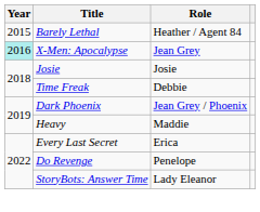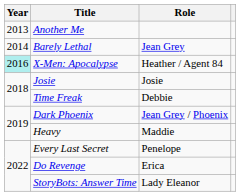+ row: 2013 | Another Me
Barely Lethal | Year: 2015 -> 2014
Barely Lethal | Role: Heather / Agent 84 -> Jean Grey
X-Men: Apocalypse | Role: Jean Grey -> Heather / Agent 84
Every Last Secret | Role: Erica -> Penelope
Do Revenge | Role: Penelope -> Erica
